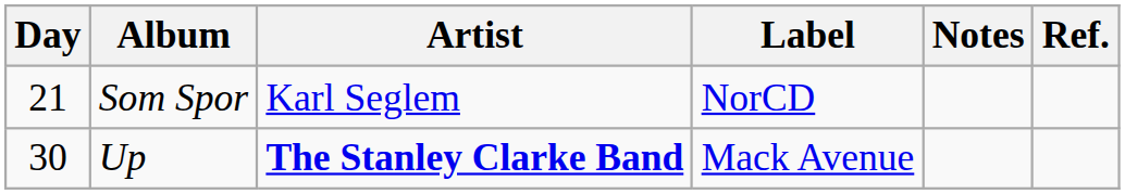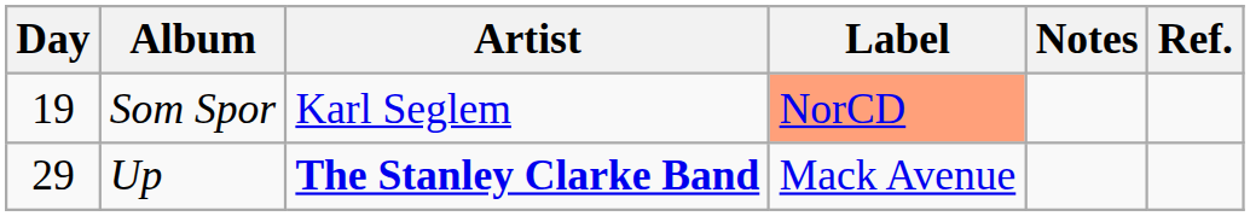Som Spor | Day: 21 -> 19
Som Spor | Label: no background -> lightsalmon background
Up | Day: 30 -> 29
